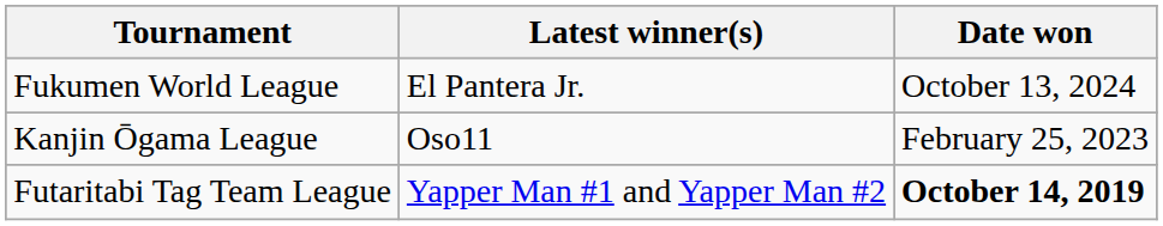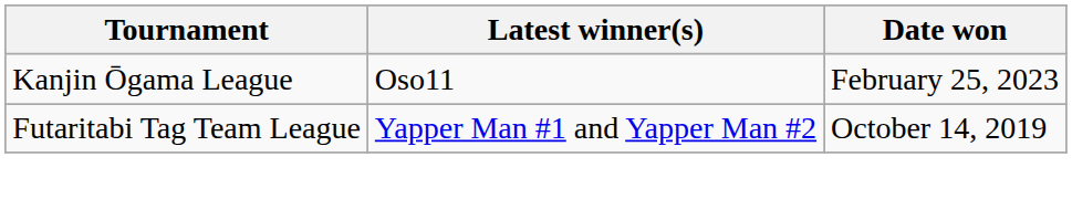- row: Fukumen World League | El Pantera Jr. | October 13, 2024
Futaritabi Tag Team League | Date won: bold -> normal
